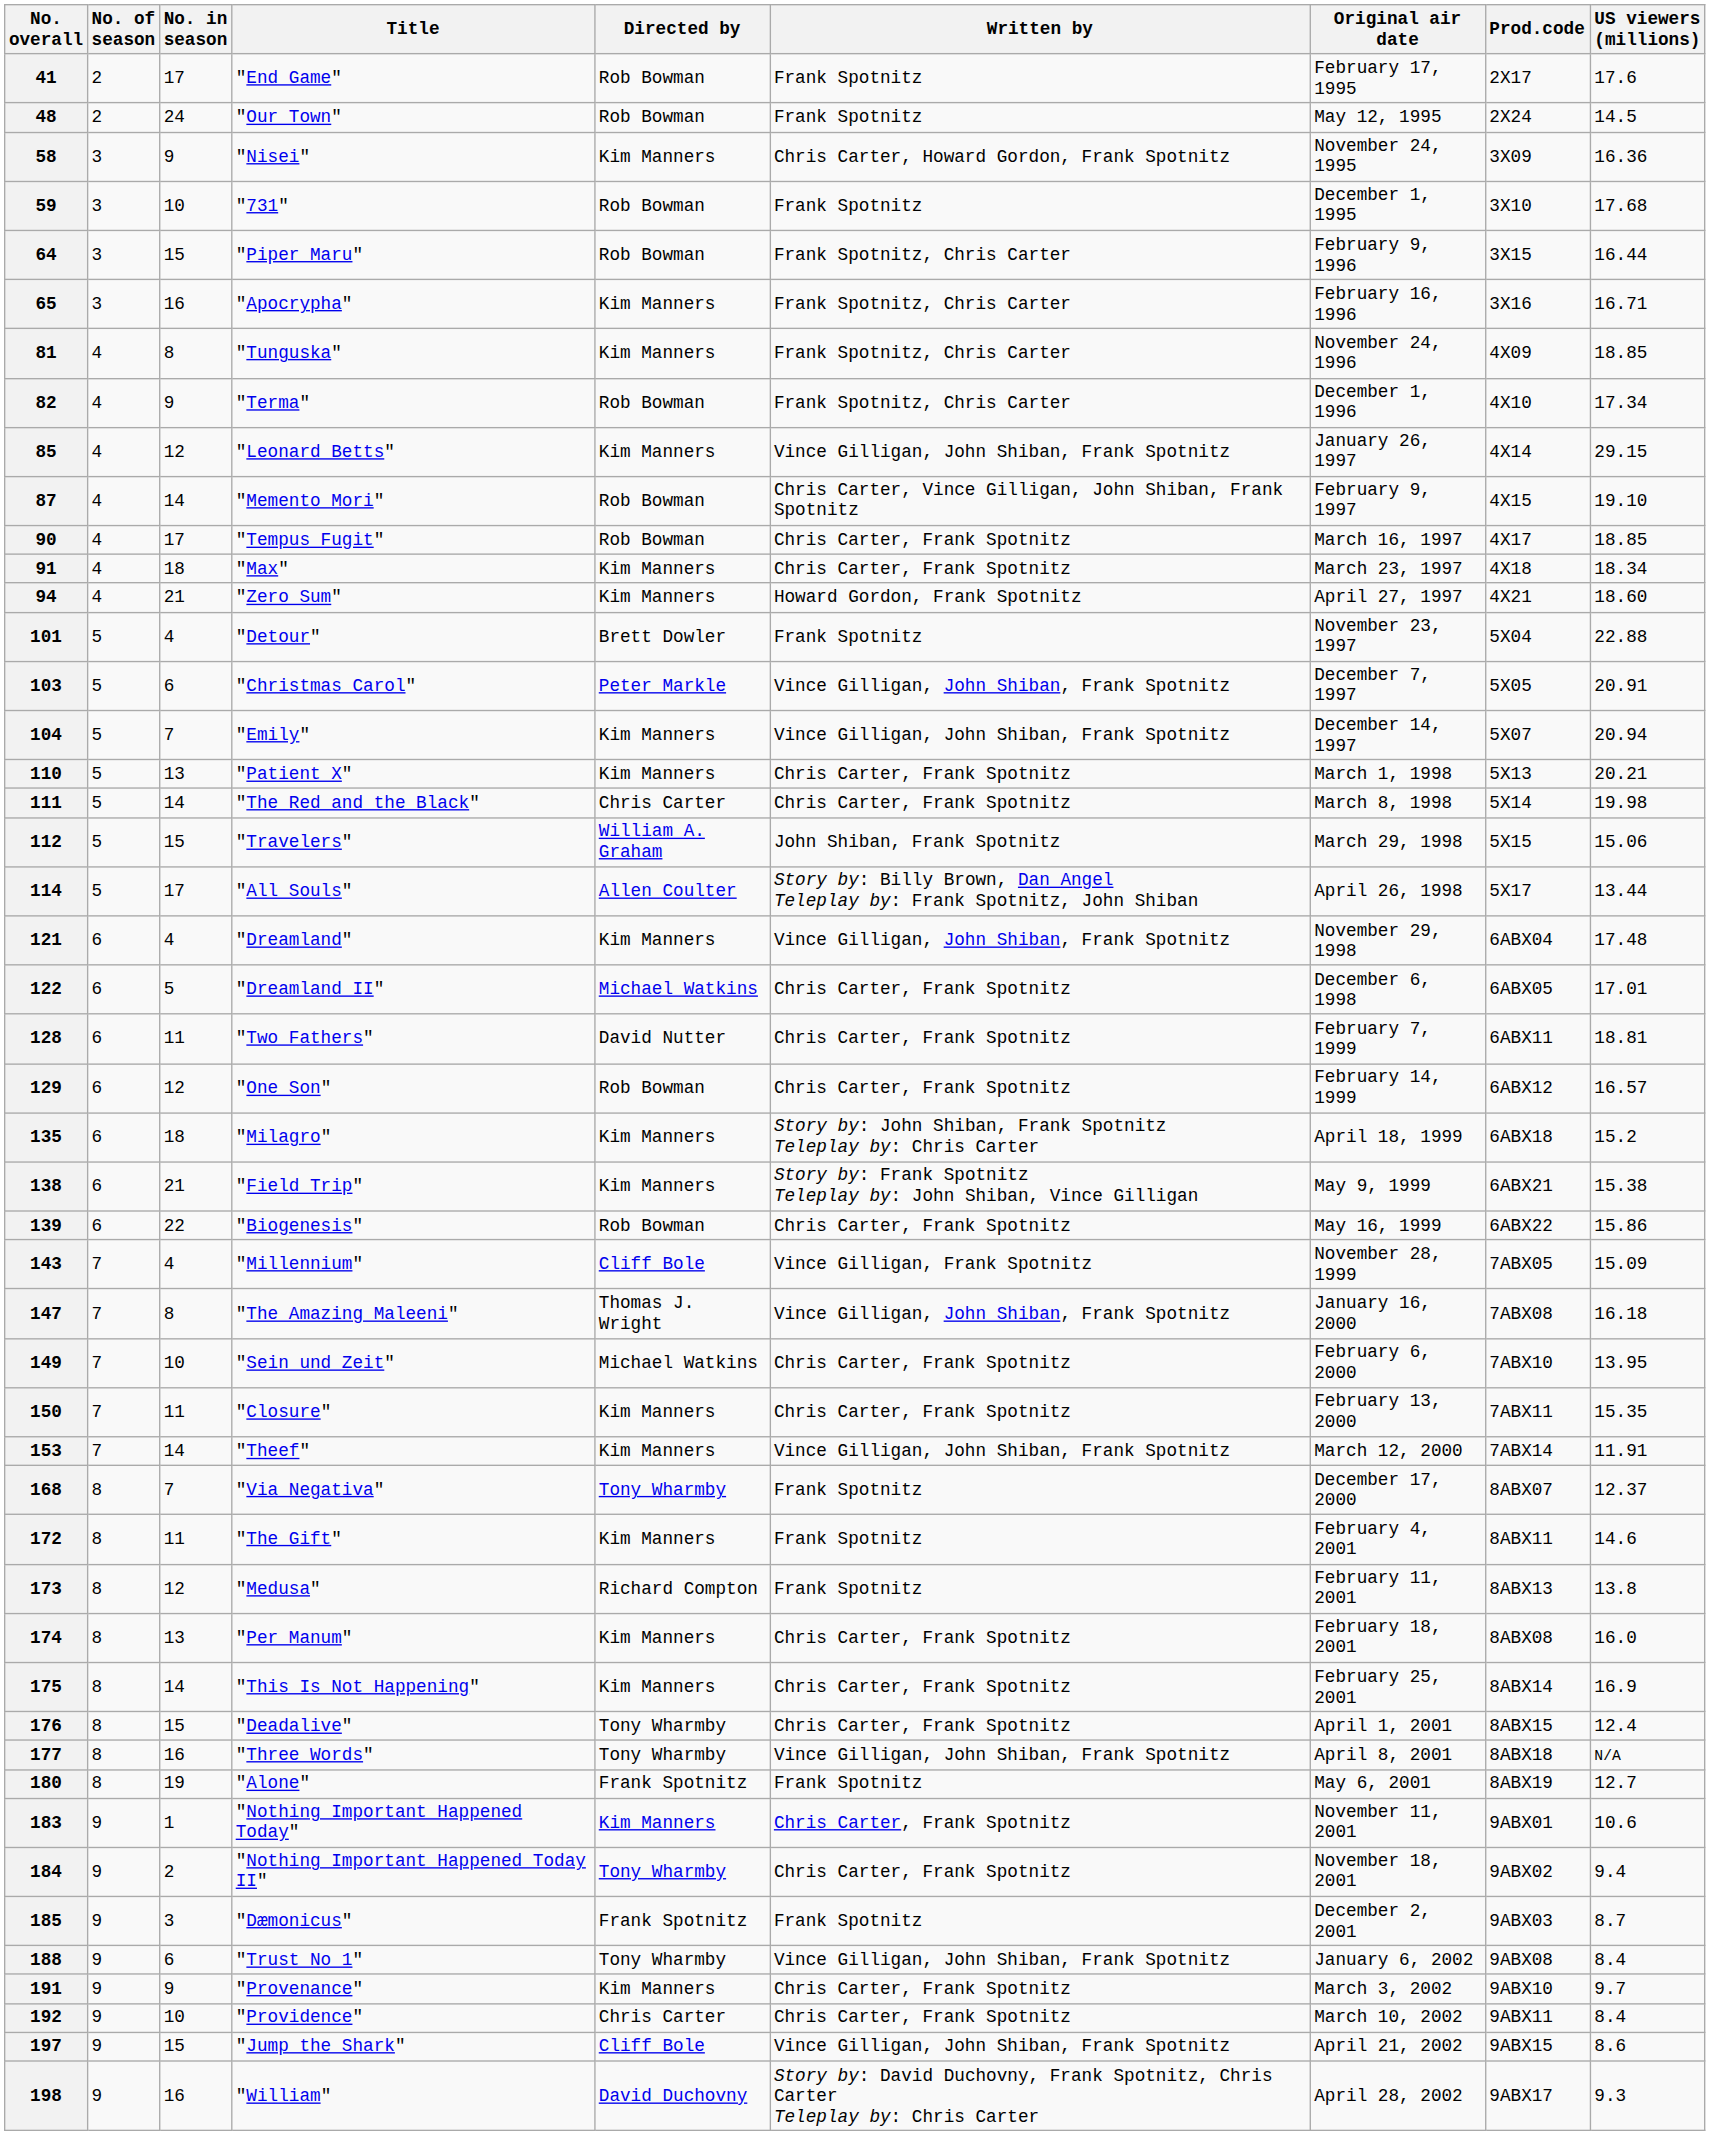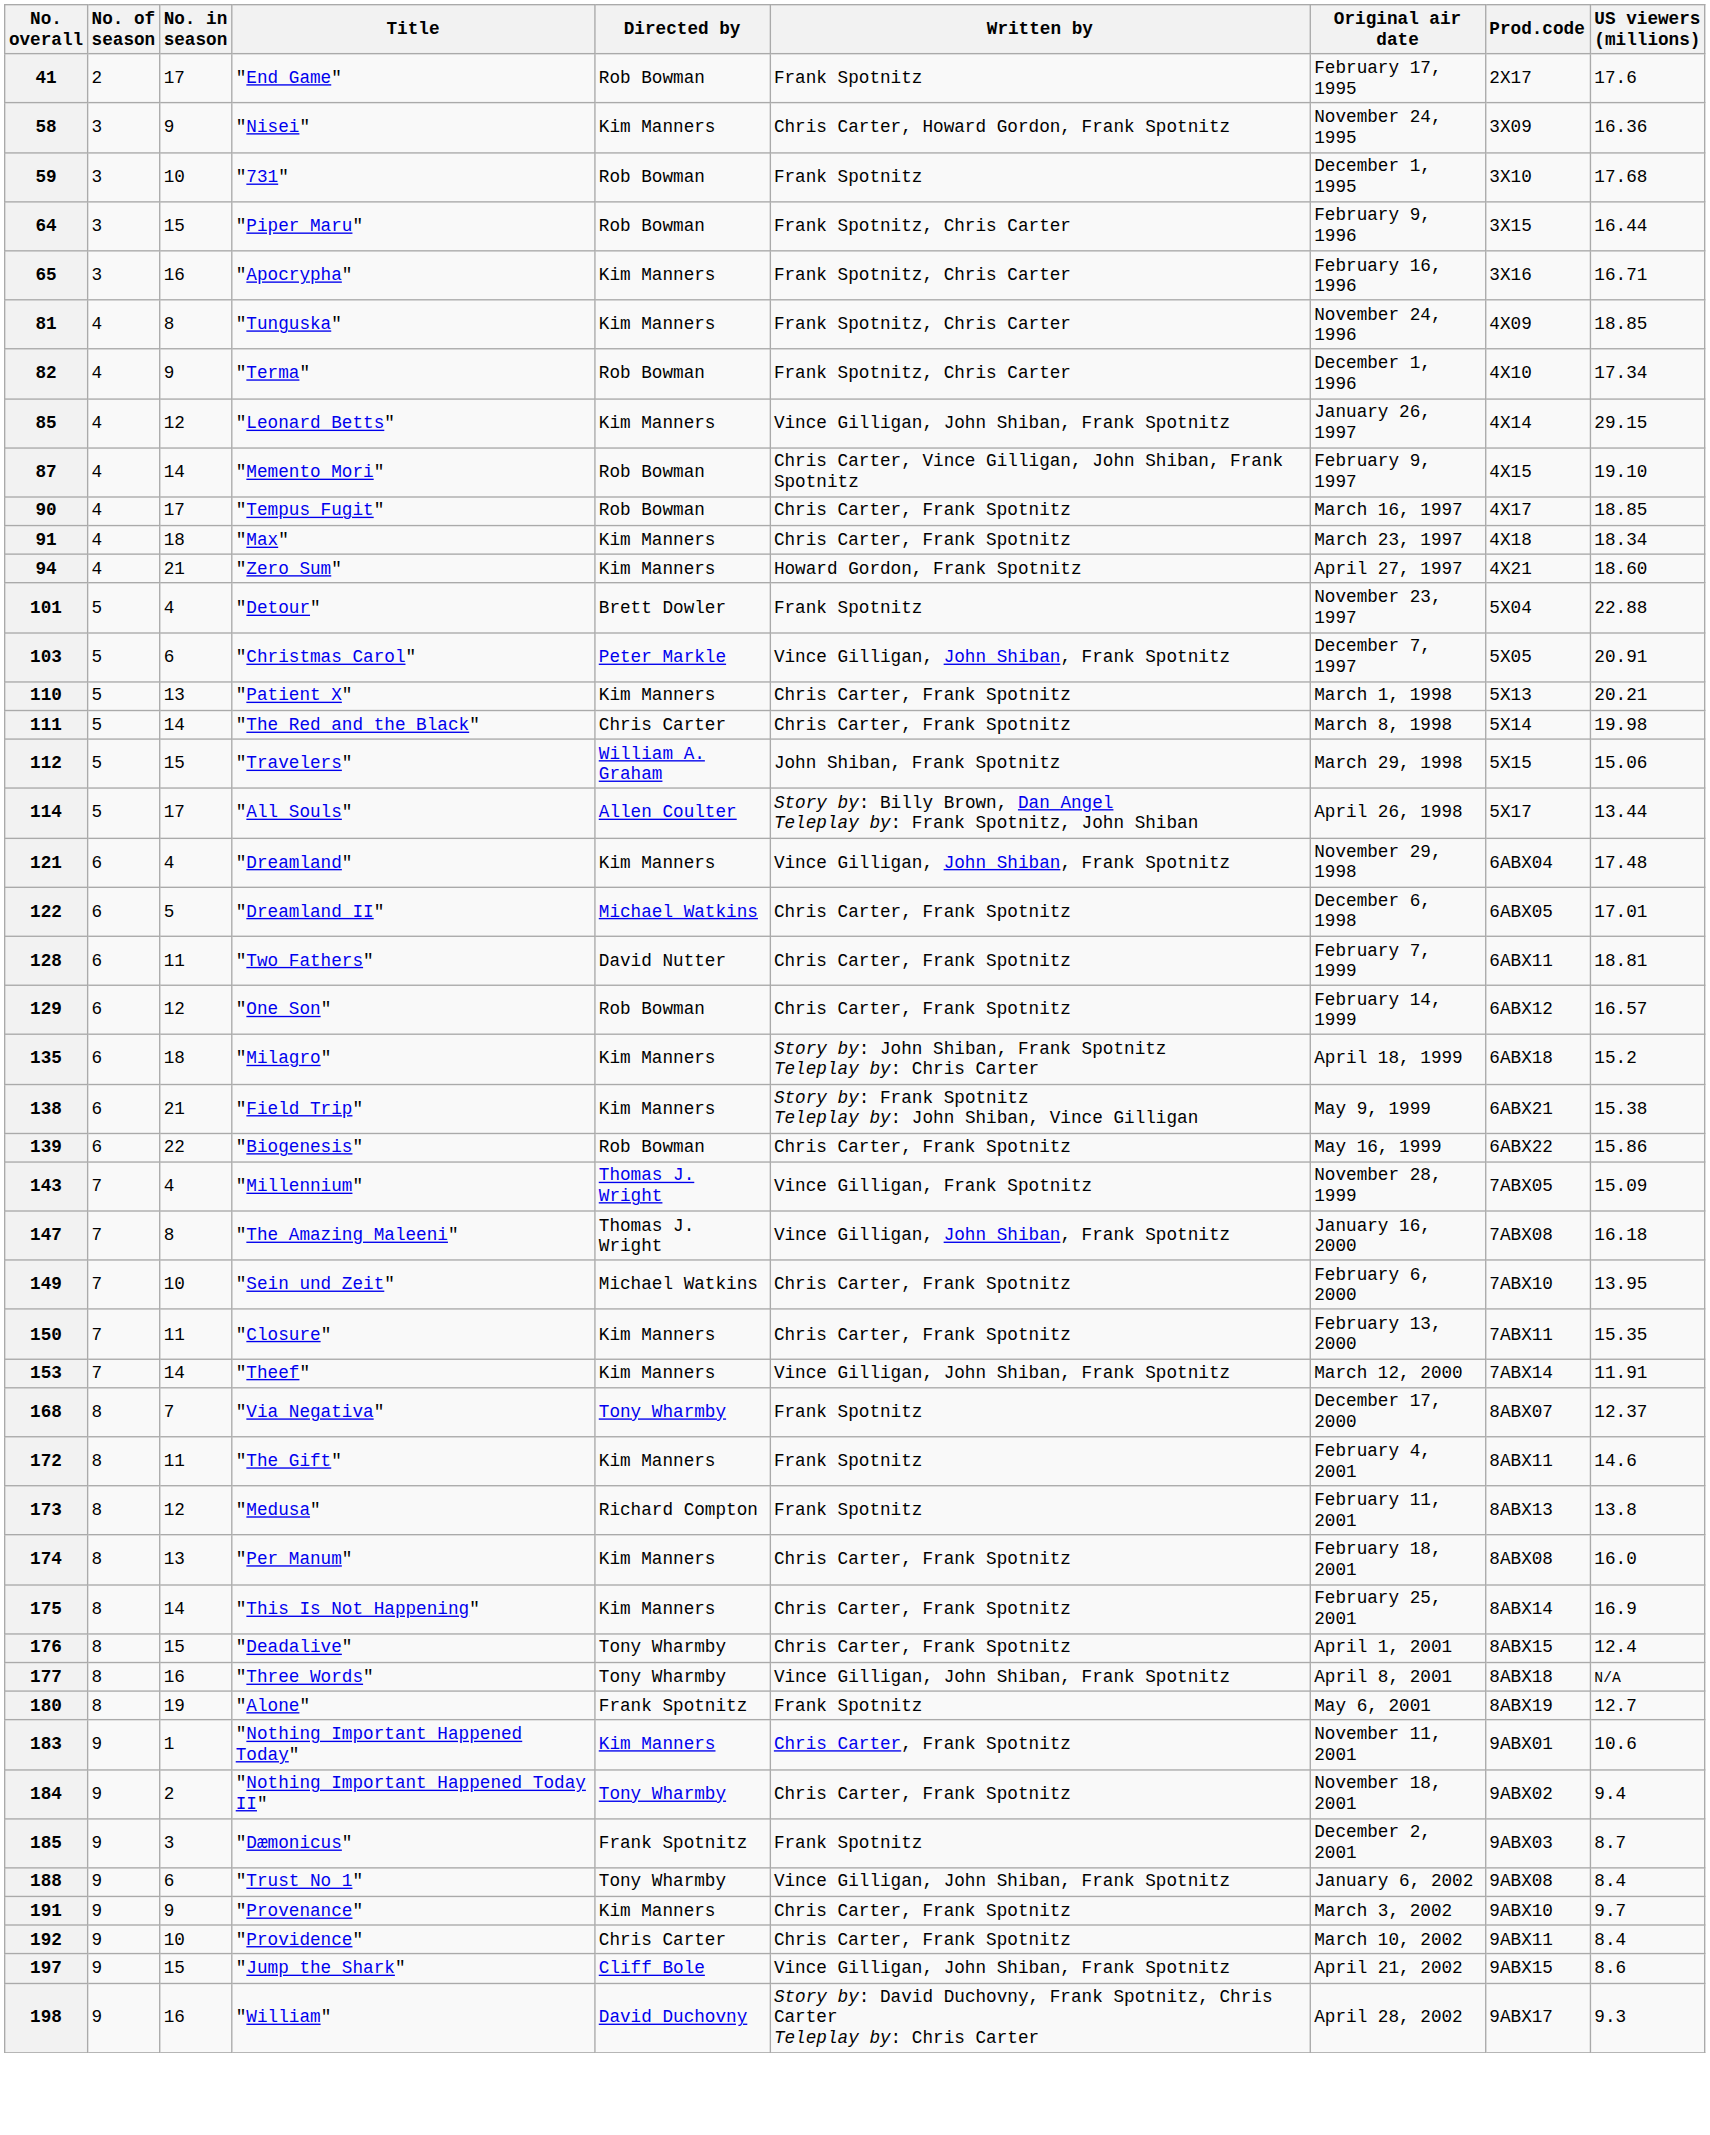- row: 48 | 2 | 24 | "Our Town" | Rob Bowman | Frank Spotnitz | May 12, 1995 | 2X24 | 14.5
- row: 104 | 5 | 7 | "Emily" | Kim Manners | Vince Gilligan, John Shiban, Frank Spotnitz | December 14, 1997 | 5X07 | 20.94
143 | Directed by: Cliff Bole -> Thomas J. Wright
